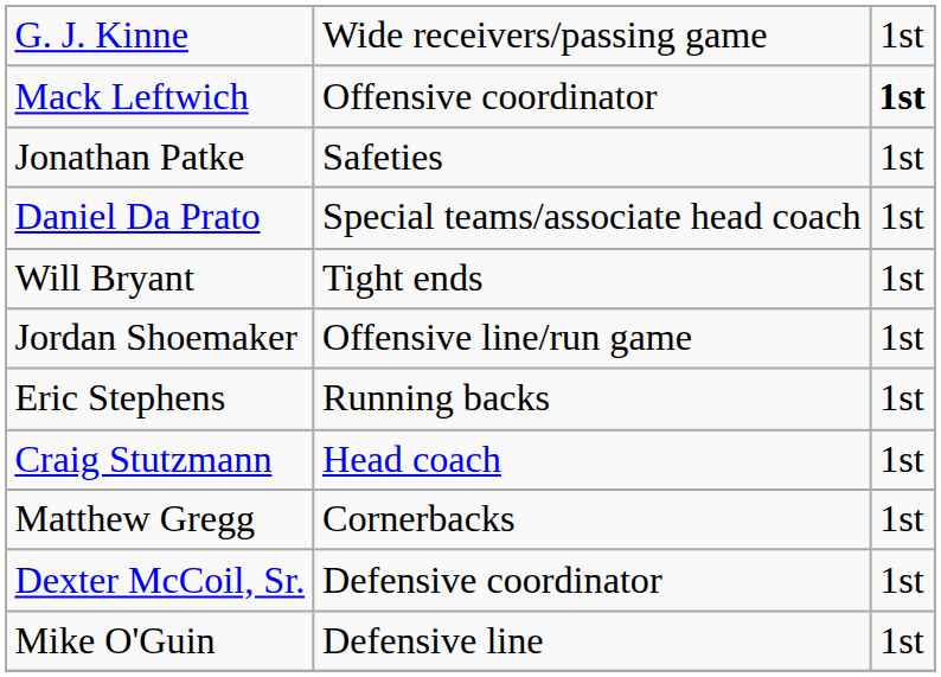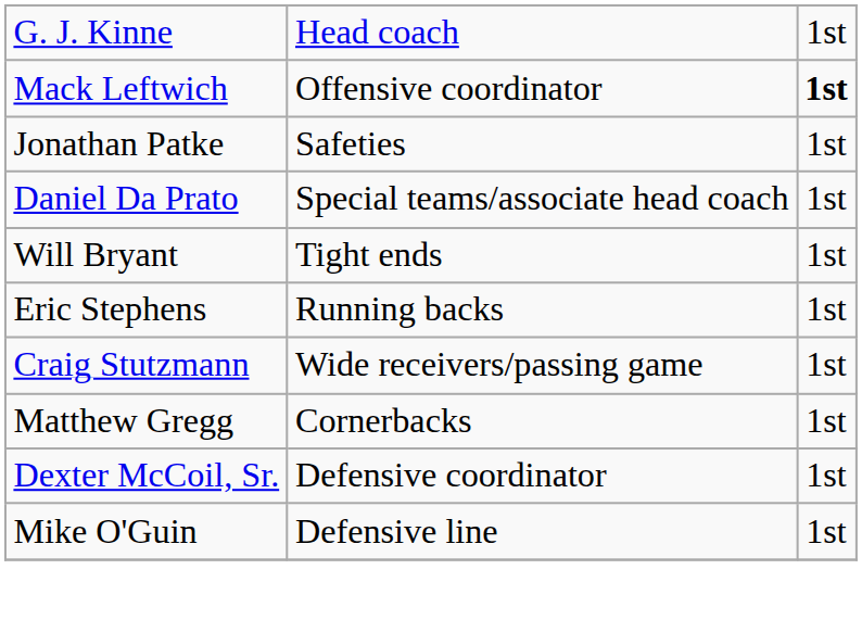G. J. Kinne | column 2: Wide receivers/passing game -> Head coach
- row: Jordan Shoemaker | Offensive line/run game | 1st
Craig Stutzmann | column 2: Head coach -> Wide receivers/passing game
